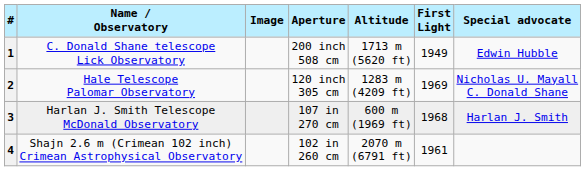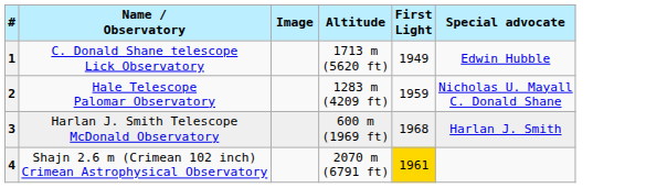- column: Aperture | 200 inch 508 cm | 120 inch 305 cm | 107 in 270 cm | 102 in 260 cm
2 | First Light: 1969 -> 1959
4 | First Light: no background -> gold background
